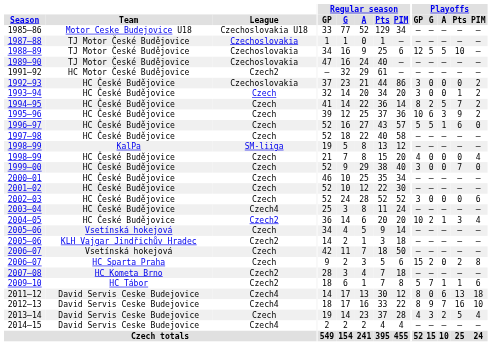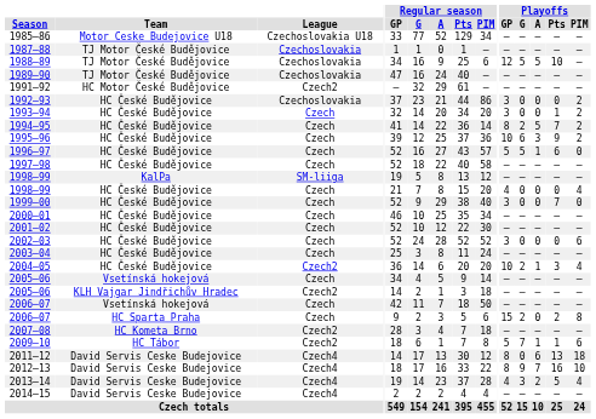2003–04 | League: Czech4 -> Czech
2013–14 | League: Czech -> Czech4
